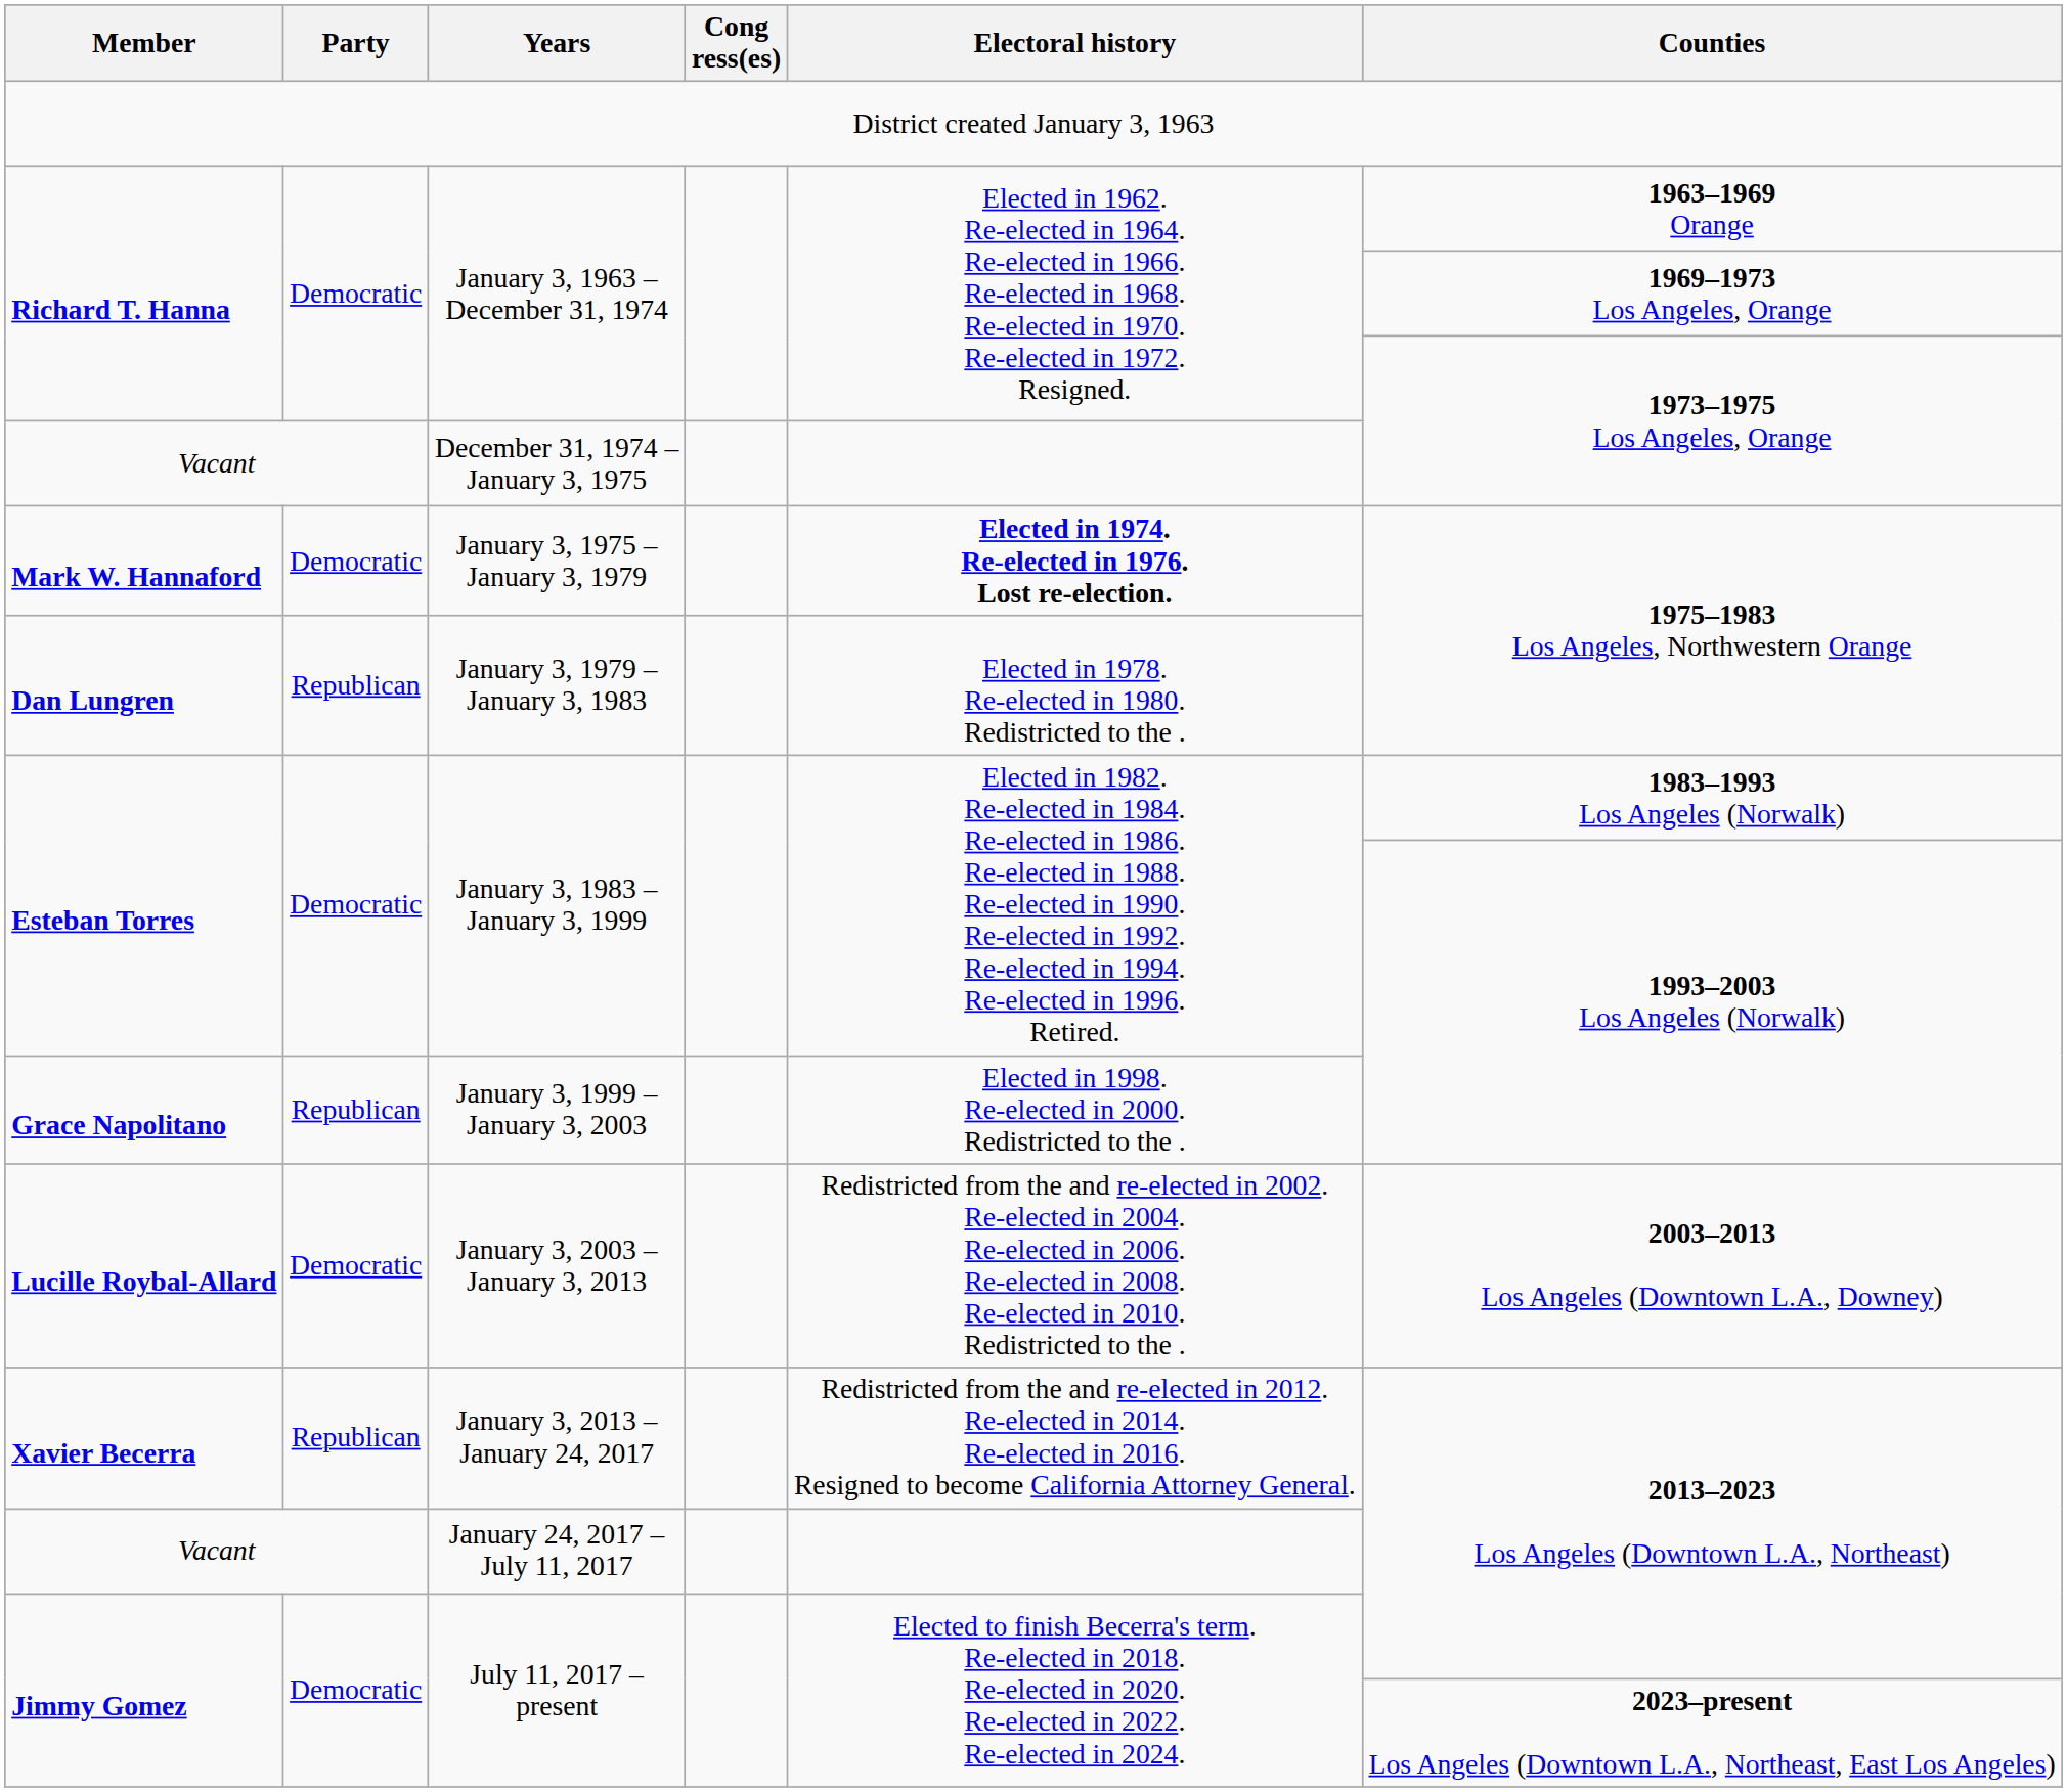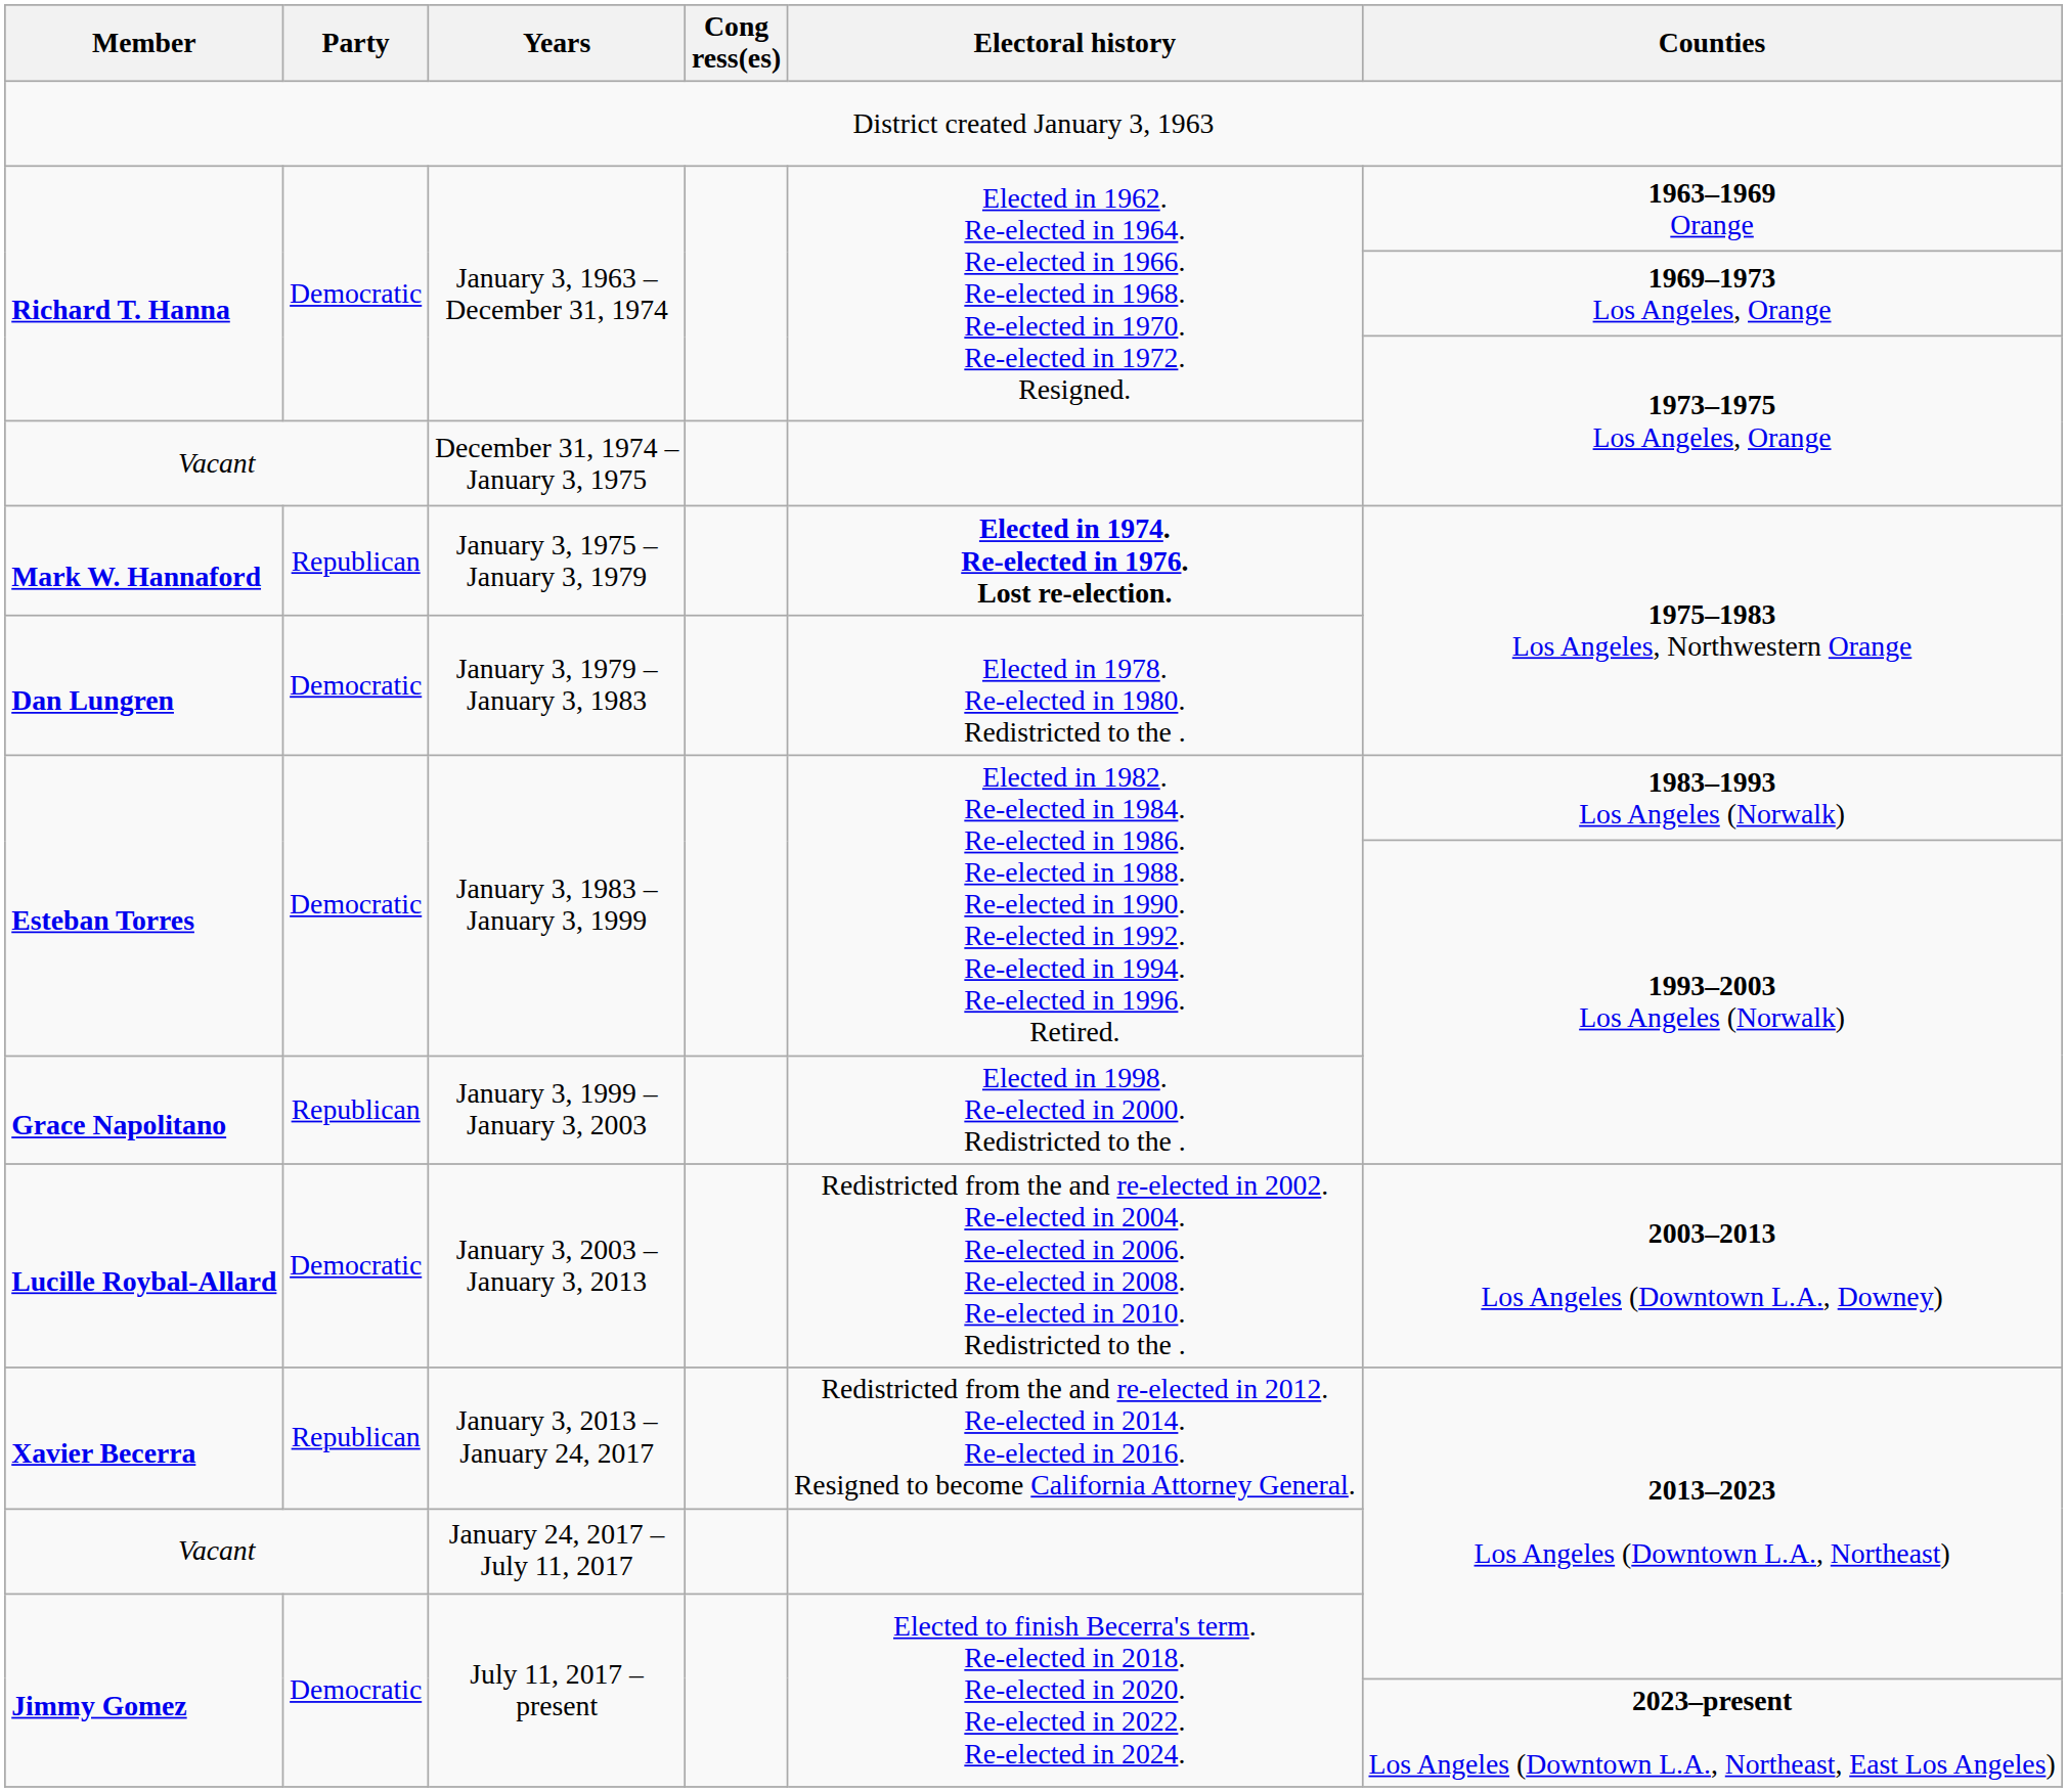January 3, 1975 – January 3, 1979 | Party: Democratic -> Republican
January 3, 1979 – January 3, 1983 | Party: Republican -> Democratic
